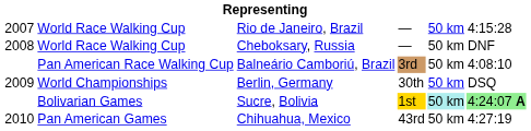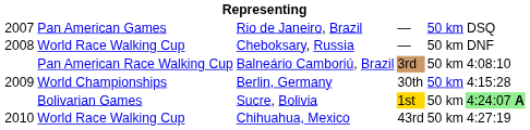Rio de Janeiro, Brazil | column 2: World Race Walking Cup -> Pan American Games
Rio de Janeiro, Brazil | column 6: 4:15:28 -> DSQ
Berlin, Germany | column 6: DSQ -> 4:15:28
Sucre, Bolivia | column 5: paleturquoise background -> no background
Chihuahua, Mexico | column 2: Pan American Games -> World Race Walking Cup
